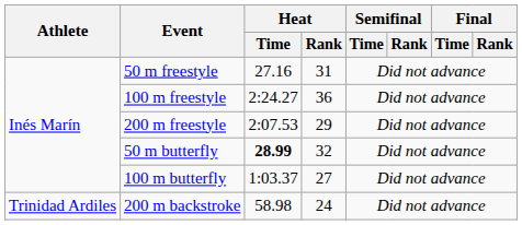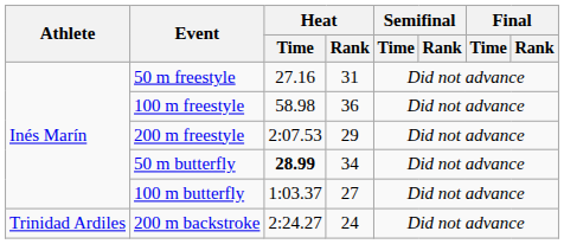100 m freestyle | Heat / Time: 2:24.27 -> 58.98
50 m butterfly | Heat / Rank: 32 -> 34
200 m backstroke | Heat / Time: 58.98 -> 2:24.27
